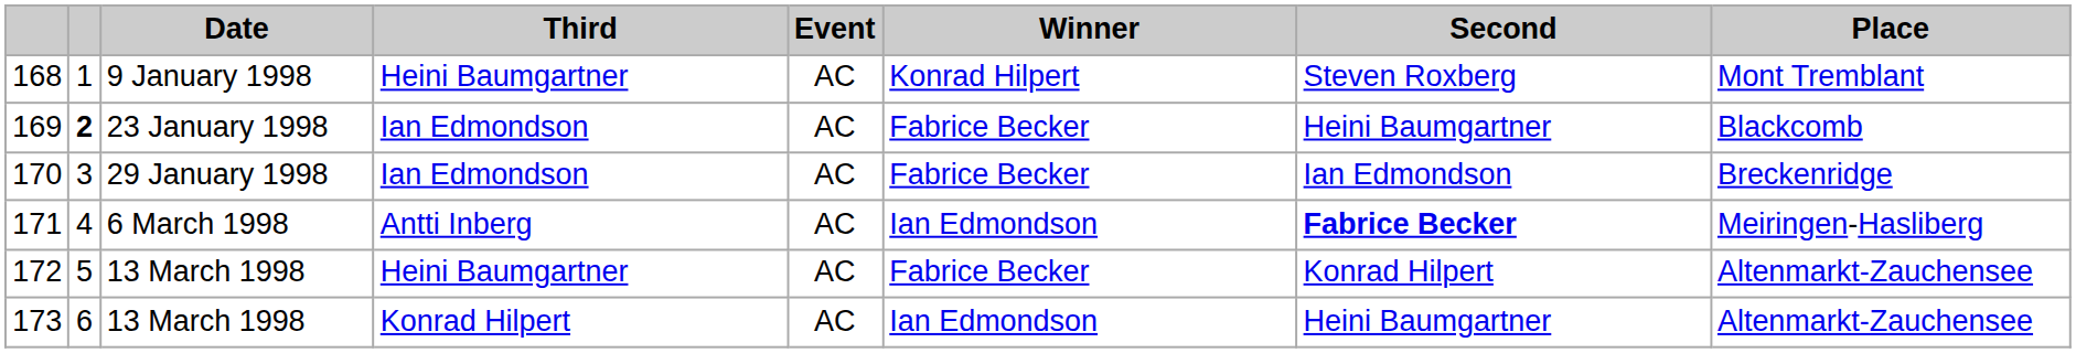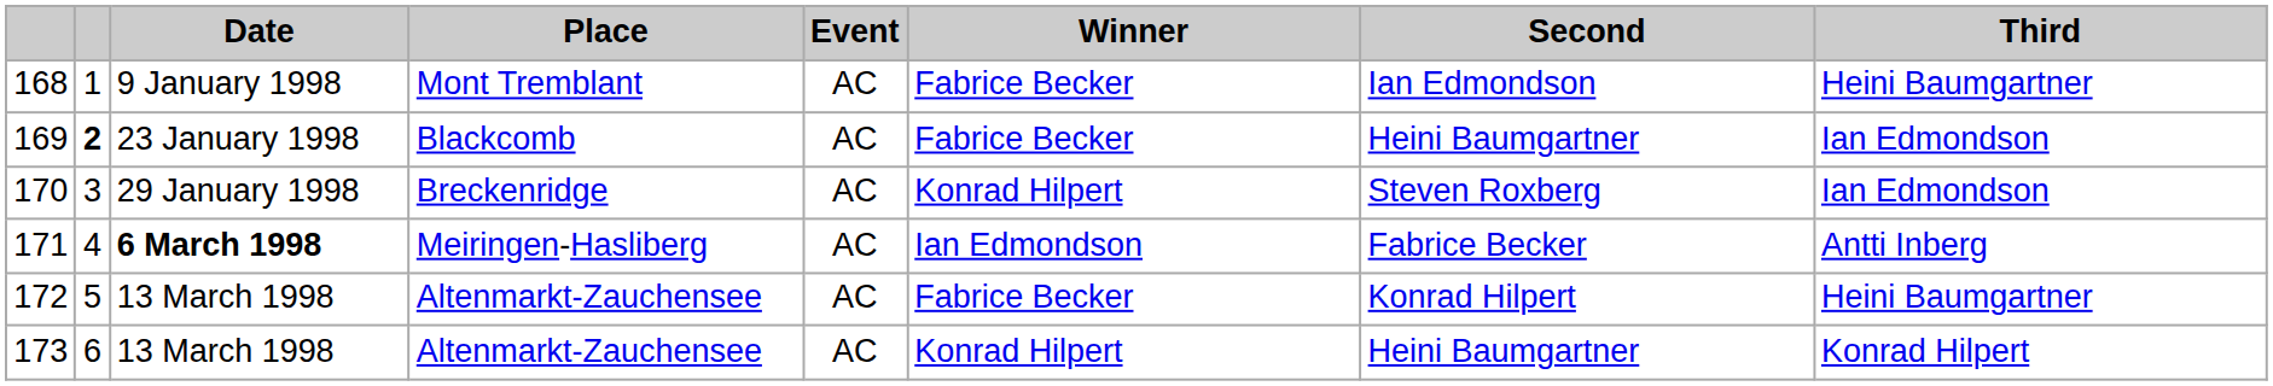columns swapped: Place <-> Third
168 | Winner: Konrad Hilpert -> Fabrice Becker
168 | Second: Steven Roxberg -> Ian Edmondson
170 | Winner: Fabrice Becker -> Konrad Hilpert
170 | Second: Ian Edmondson -> Steven Roxberg
171 | Date: normal -> bold
171 | Second: bold -> normal
173 | Winner: Ian Edmondson -> Konrad Hilpert
